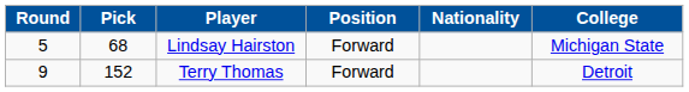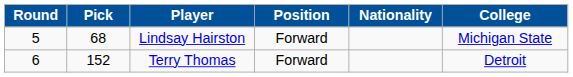Terry Thomas | Round: 9 -> 6
